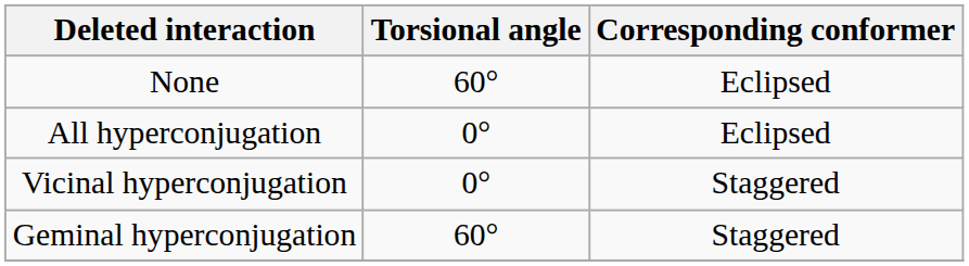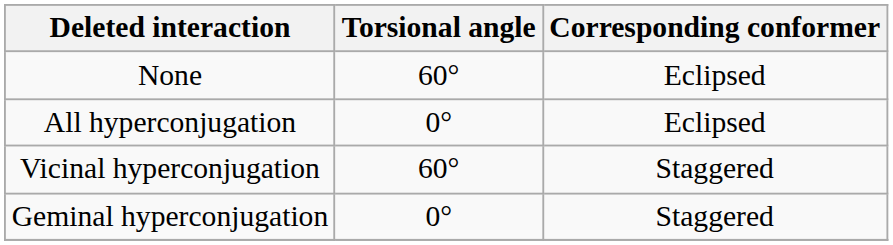Vicinal hyperconjugation | Torsional angle: 0° -> 60°
Geminal hyperconjugation | Torsional angle: 60° -> 0°
